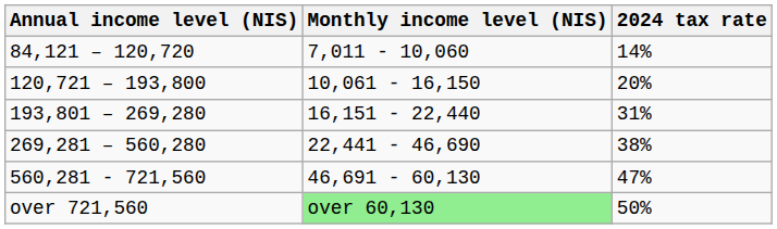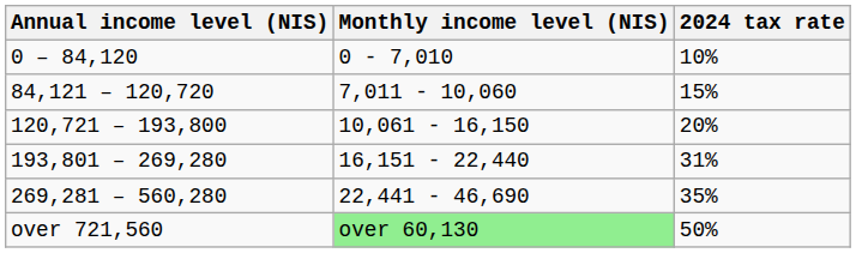+ row: 0 – 84,120 | 0 - 7,010 | 10%
84,121 – 120,720 | 2024 tax rate: 14% -> 15%
269,281 – 560,280 | 2024 tax rate: 38% -> 35%
- row: 560,281 - 721,560 | 46,691 - 60,130 | 47%
